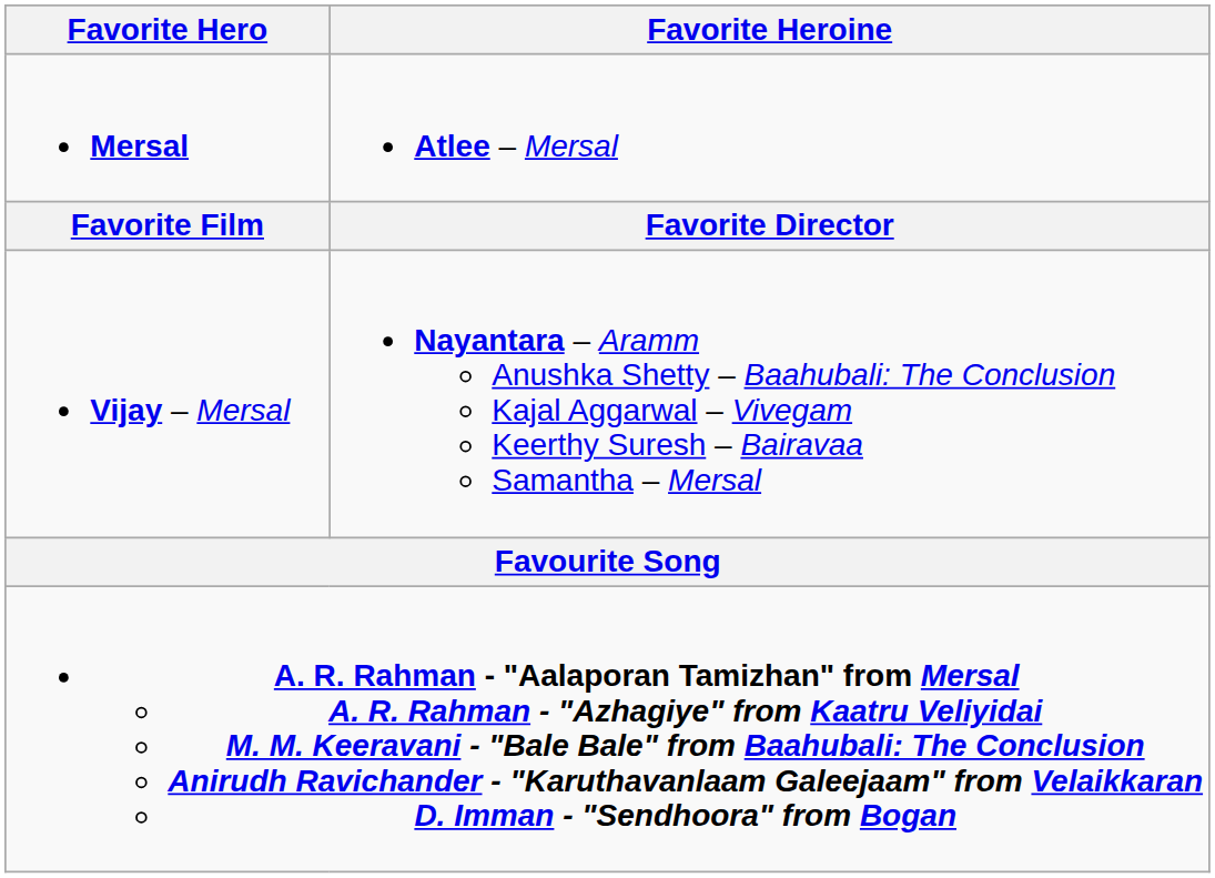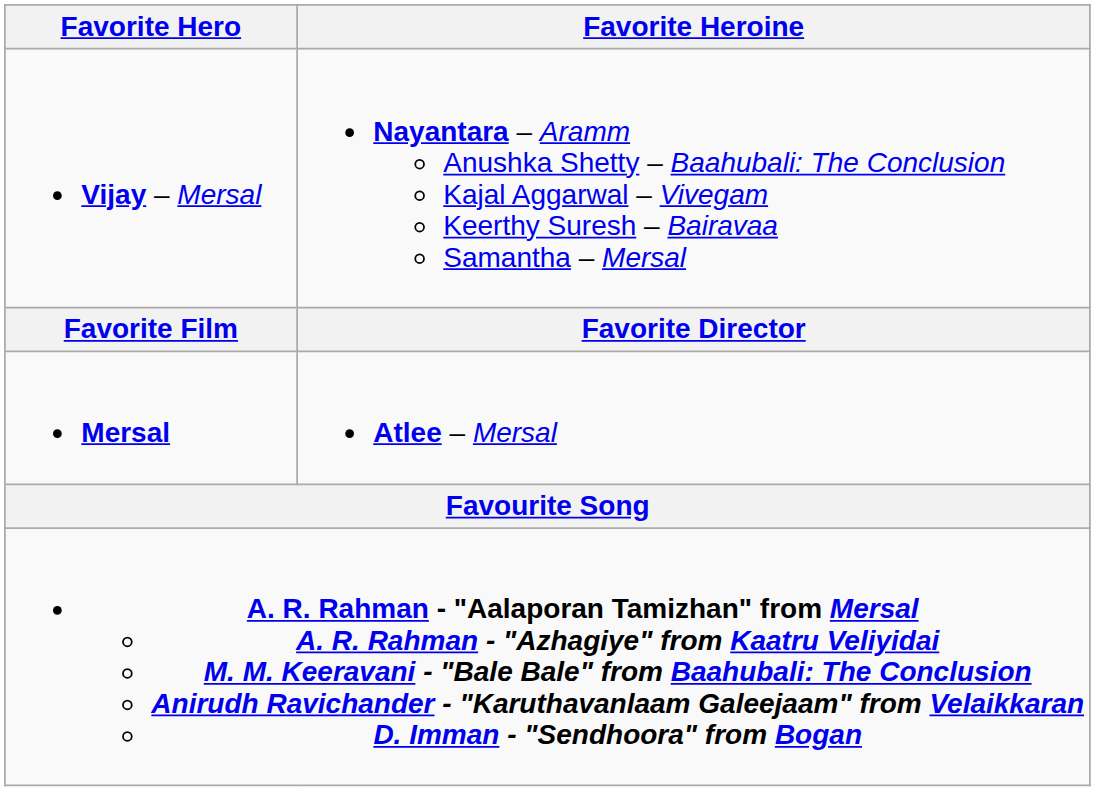rows swapped: Vijay – Mersal <-> Mersal
